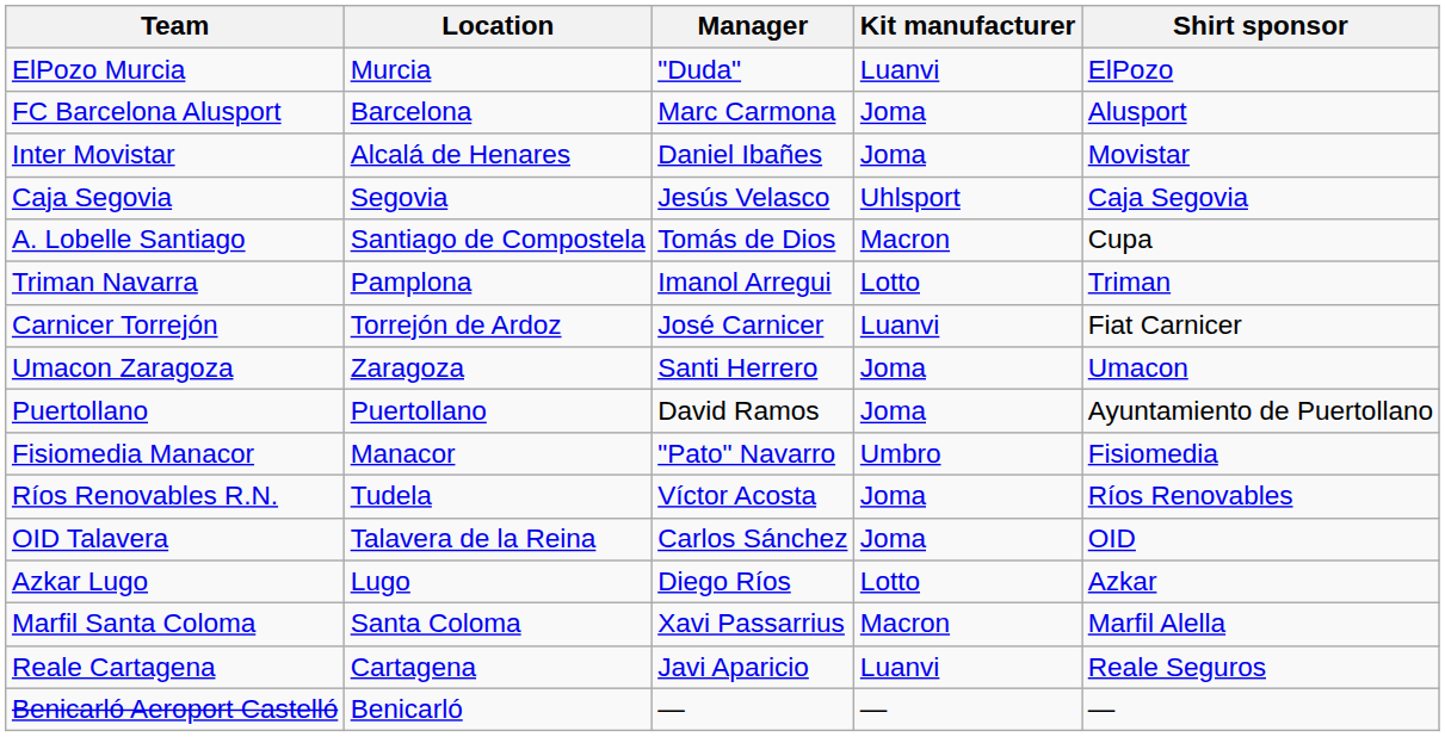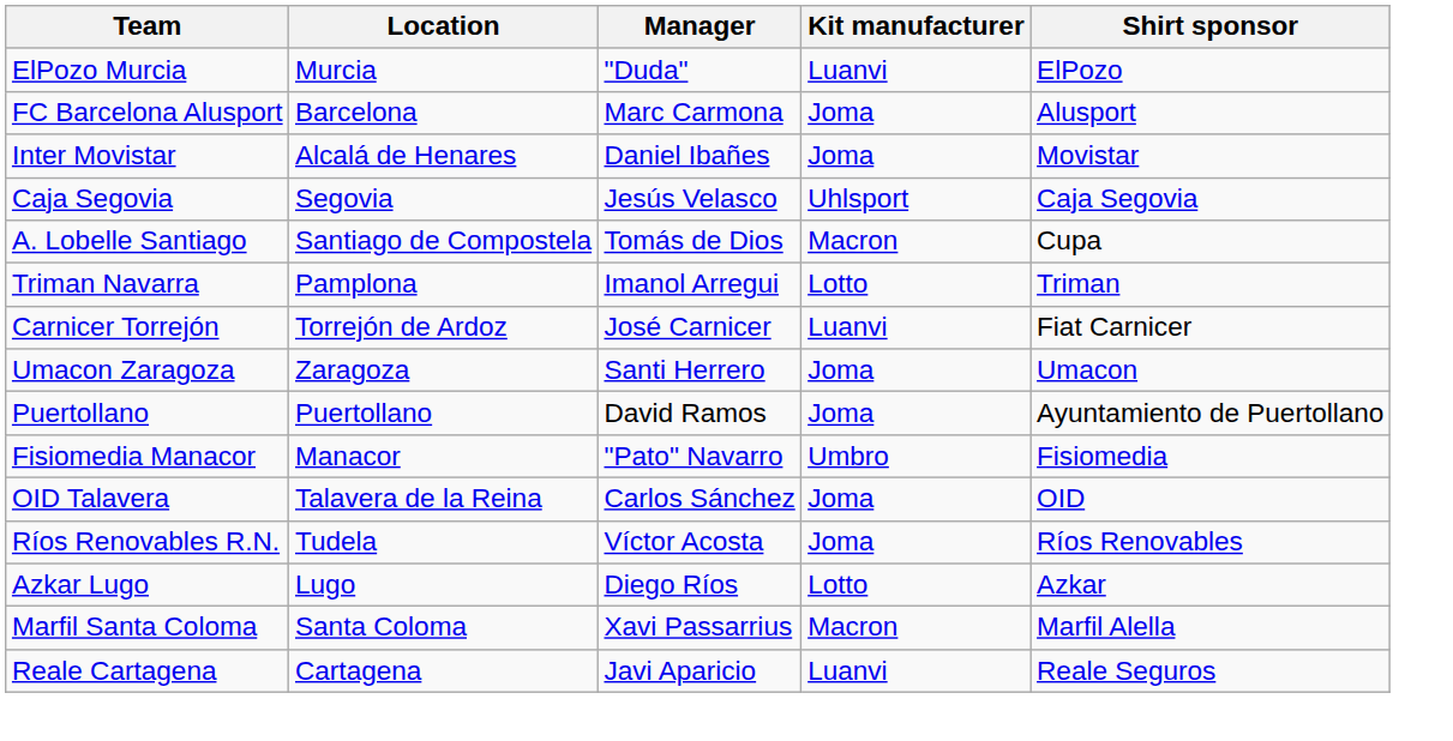rows swapped: OID Talavera <-> Ríos Renovables R.N.
- row: Benicarló Aeroport Castelló | Benicarló | — | — | —
